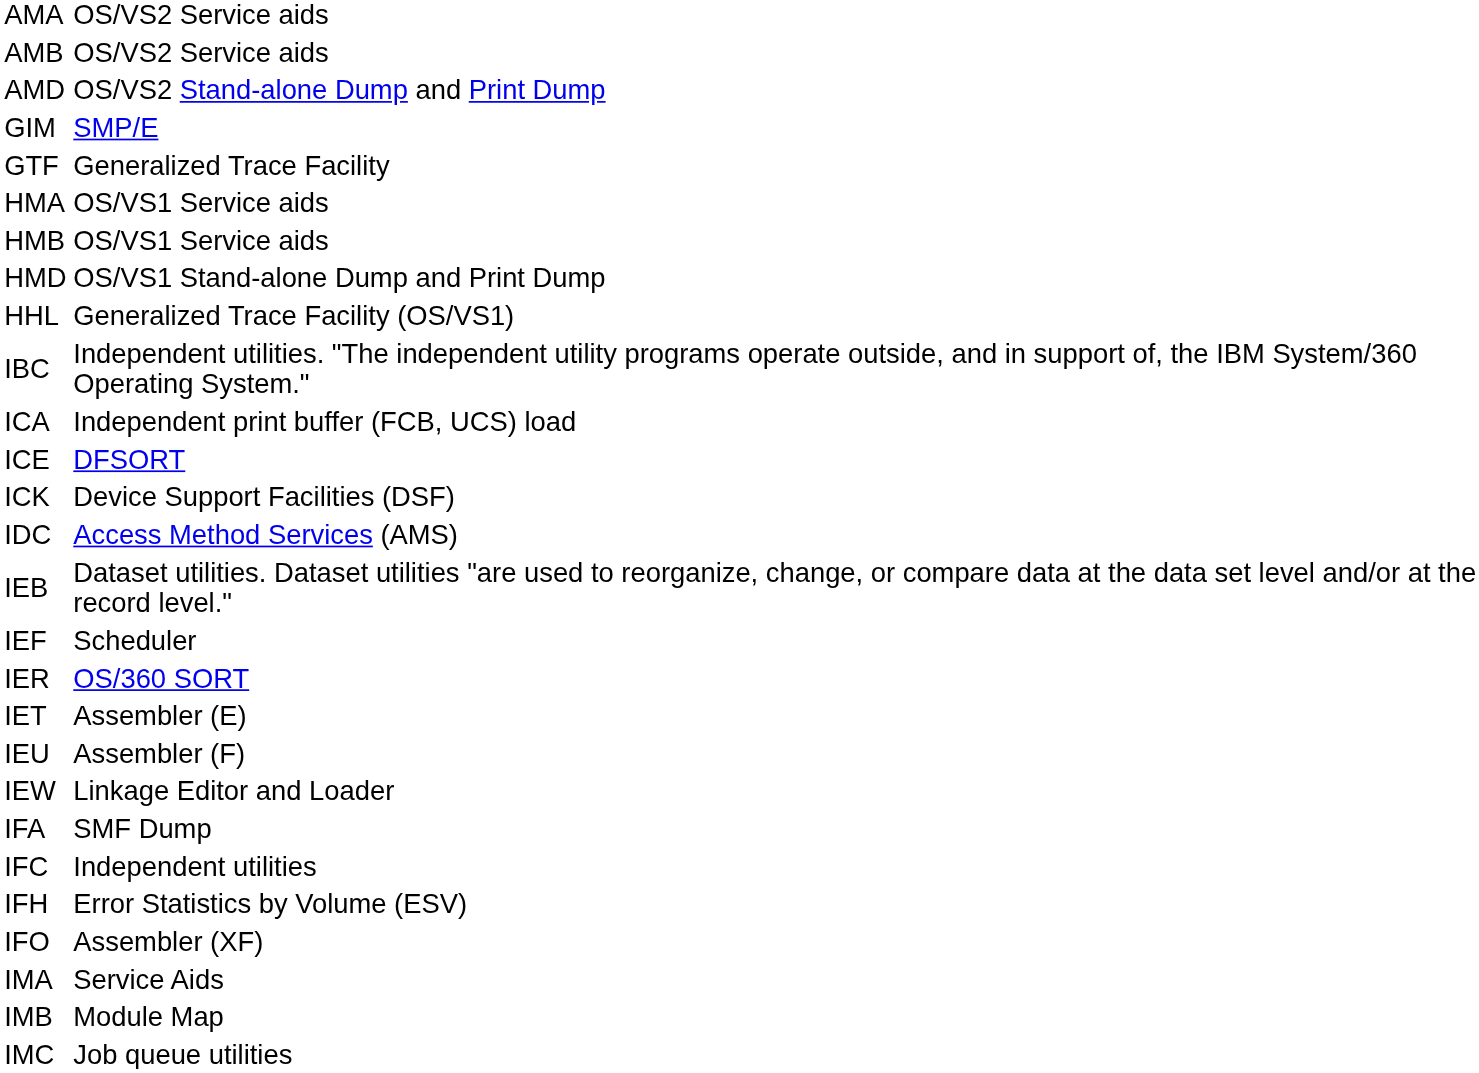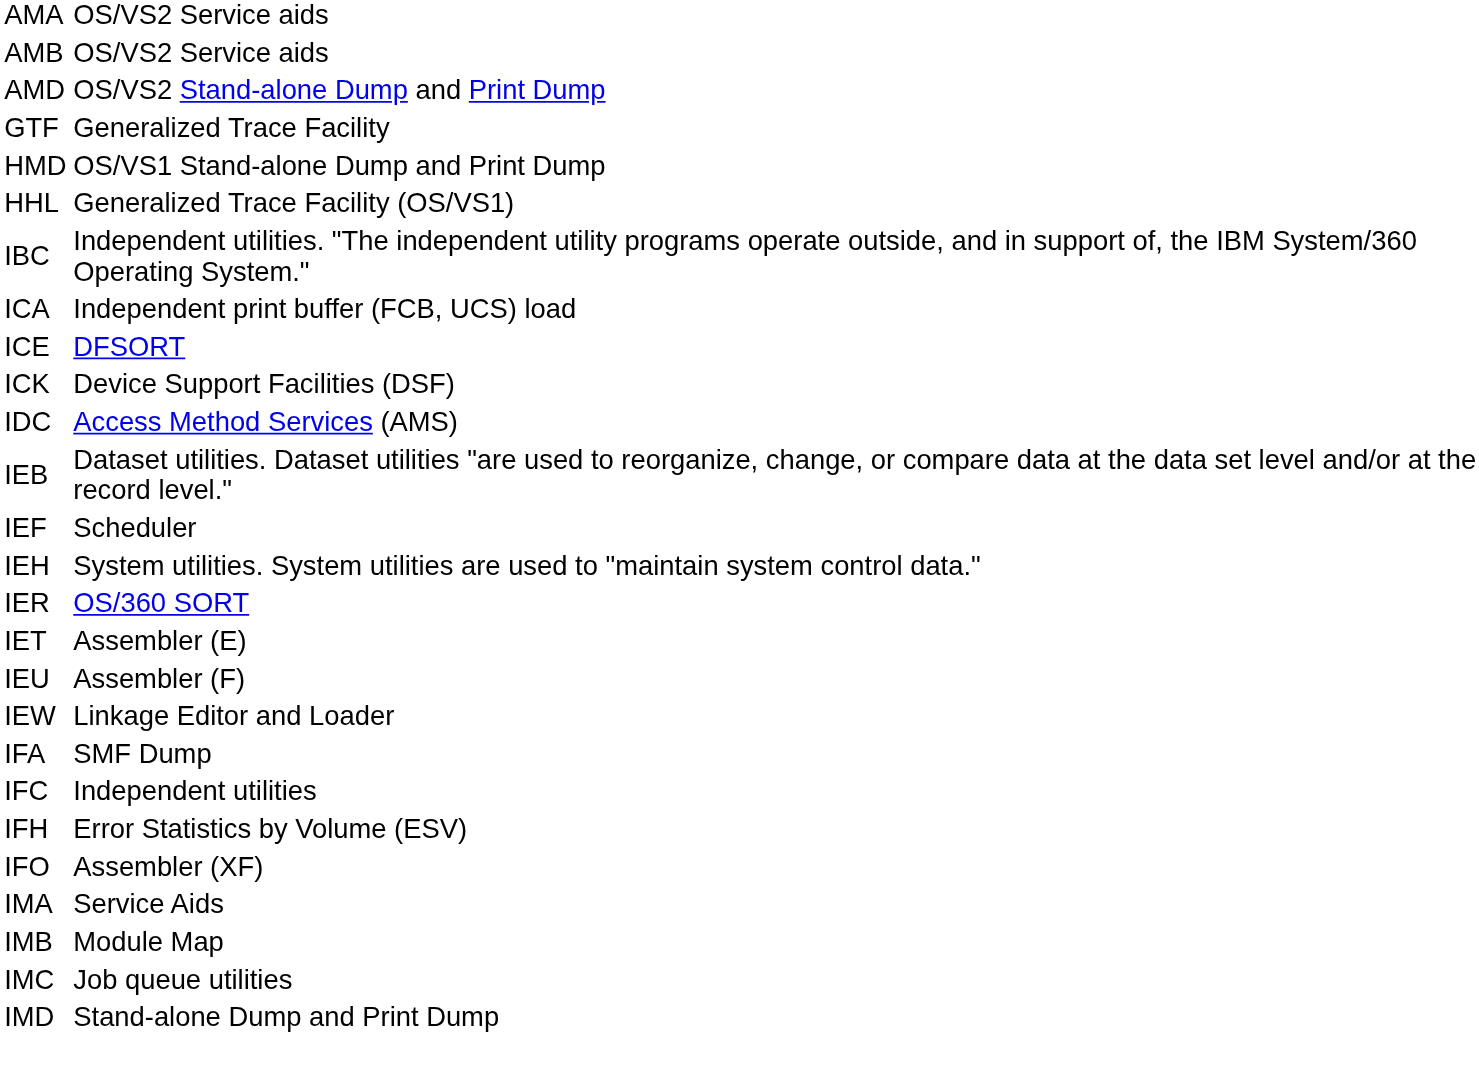- row: GIM | SMP/E
- row: HMA | OS/VS1 Service aids
- row: HMB | OS/VS1 Service aids
+ row: IEH | System utilities. System utilities are used to "maintain system control data."
+ row: IMD | Stand-alone Dump and Print Dump
